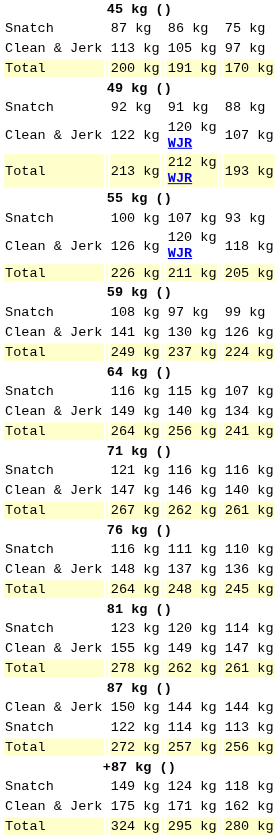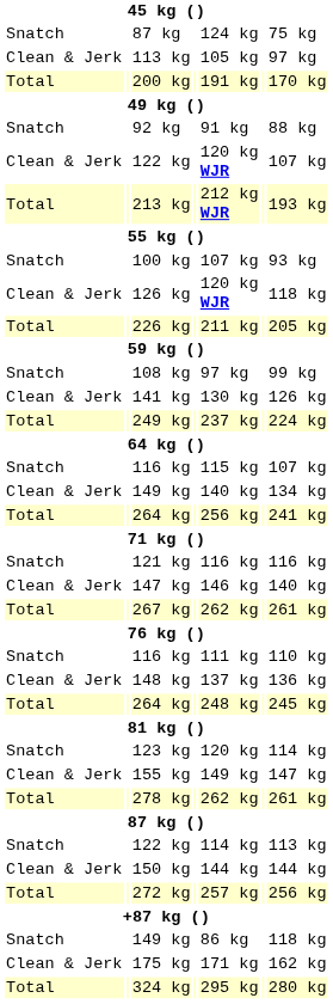87 kg | column 5: 86 kg -> 124 kg
rows swapped: Snatch / 122 kg <-> 150 kg
Snatch / 149 kg | column 5: 124 kg -> 86 kg
